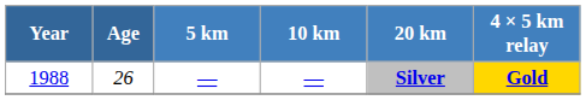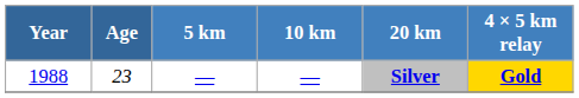1988 | Age: 26 -> 23
